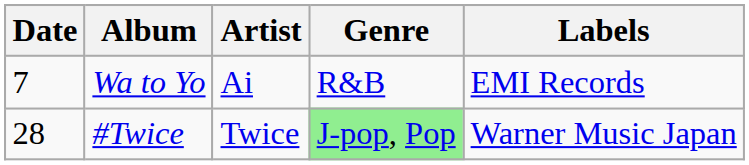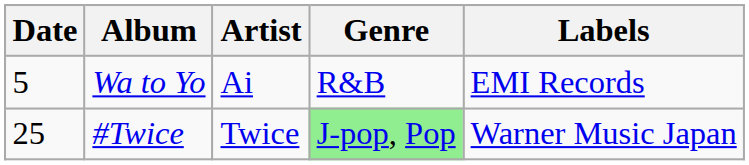Wa to Yo | Date: 7 -> 5
#Twice | Date: 28 -> 25
